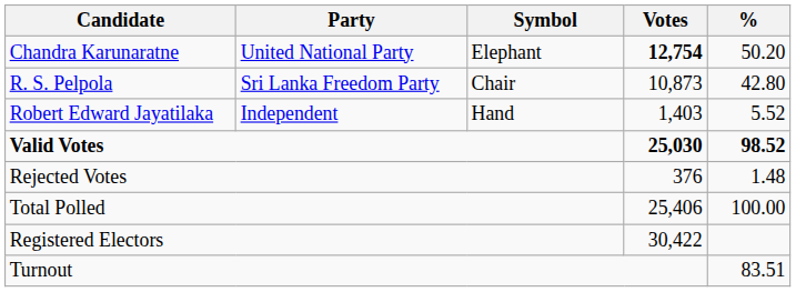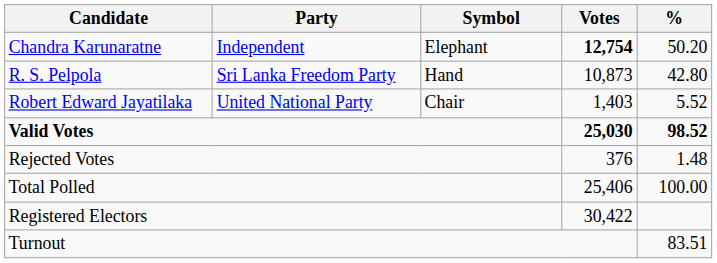Chandra Karunaratne | Party: United National Party -> Independent
R. S. Pelpola | Symbol: Chair -> Hand
Robert Edward Jayatilaka | Party: Independent -> United National Party
Robert Edward Jayatilaka | Symbol: Hand -> Chair
